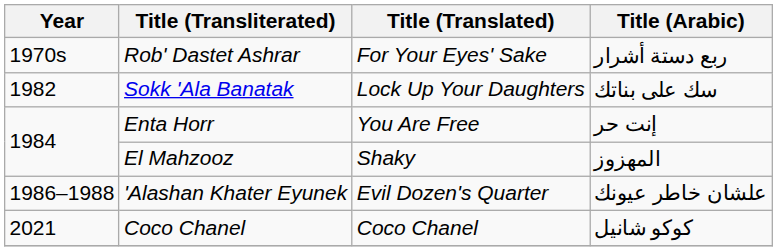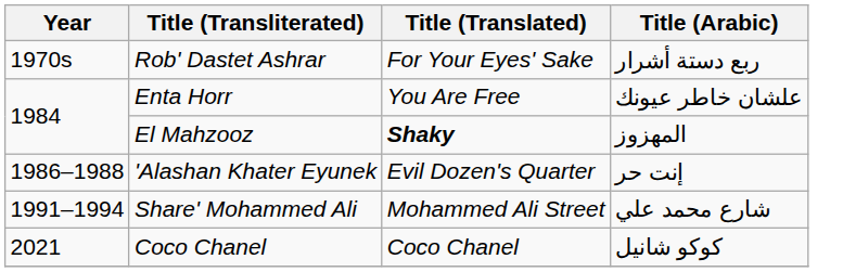- row: 1982 | Sokk 'Ala Banatak | Lock Up Your Daughters | سك على بناتك
Enta Horr | Title (Arabic): إنت حر -> علشان خاطر عيونك
El Mahzooz | Title (Translated): normal -> bold
'Alashan Khater Eyunek | Title (Arabic): علشان خاطر عيونك -> إنت حر
+ row: 1991–1994 | Share' Mohammed Ali | Mohammed Ali Street | شارع محمد علي
